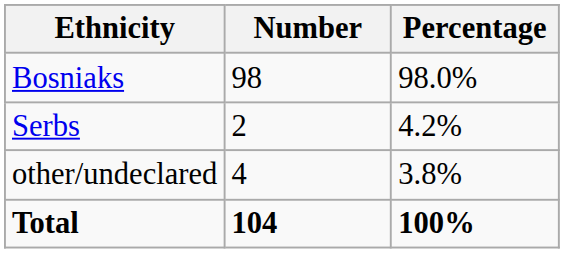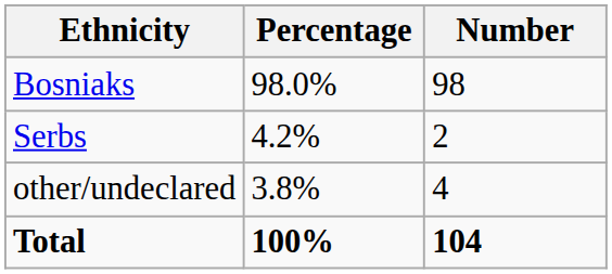columns swapped: Number <-> Percentage
